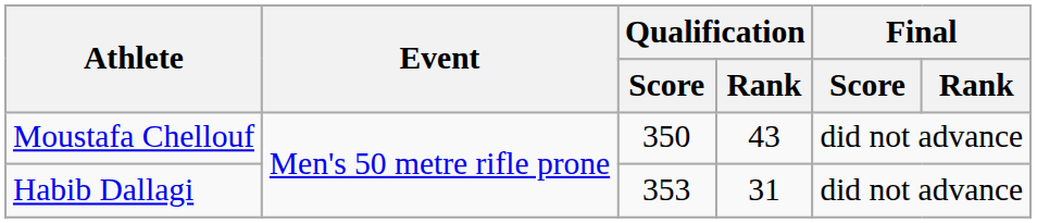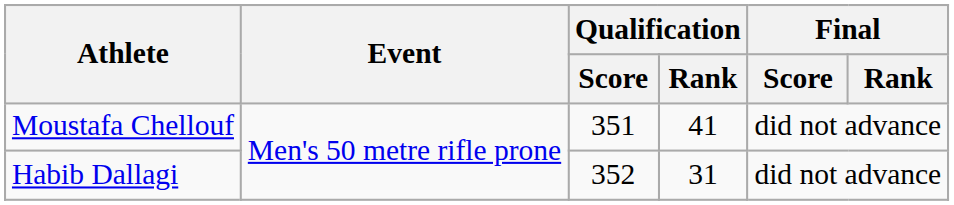Moustafa Chellouf | Qualification / Score: 350 -> 351
Moustafa Chellouf | Qualification / Rank: 43 -> 41
Habib Dallagi | Qualification / Score: 353 -> 352
